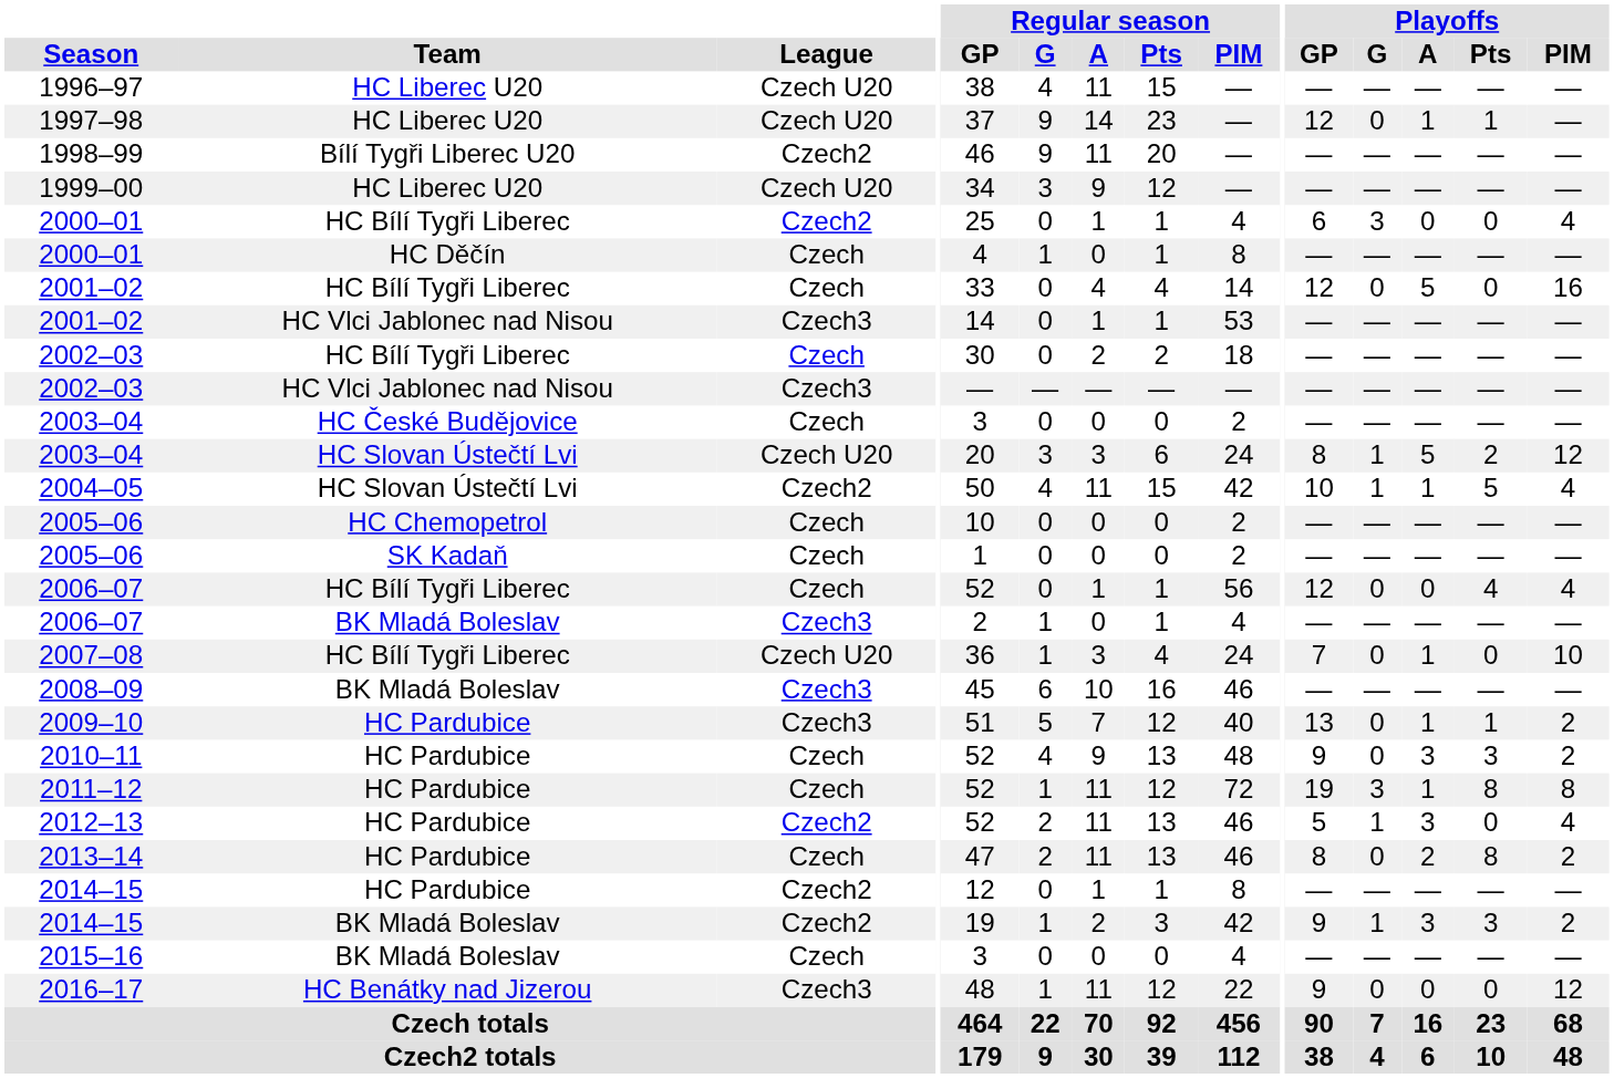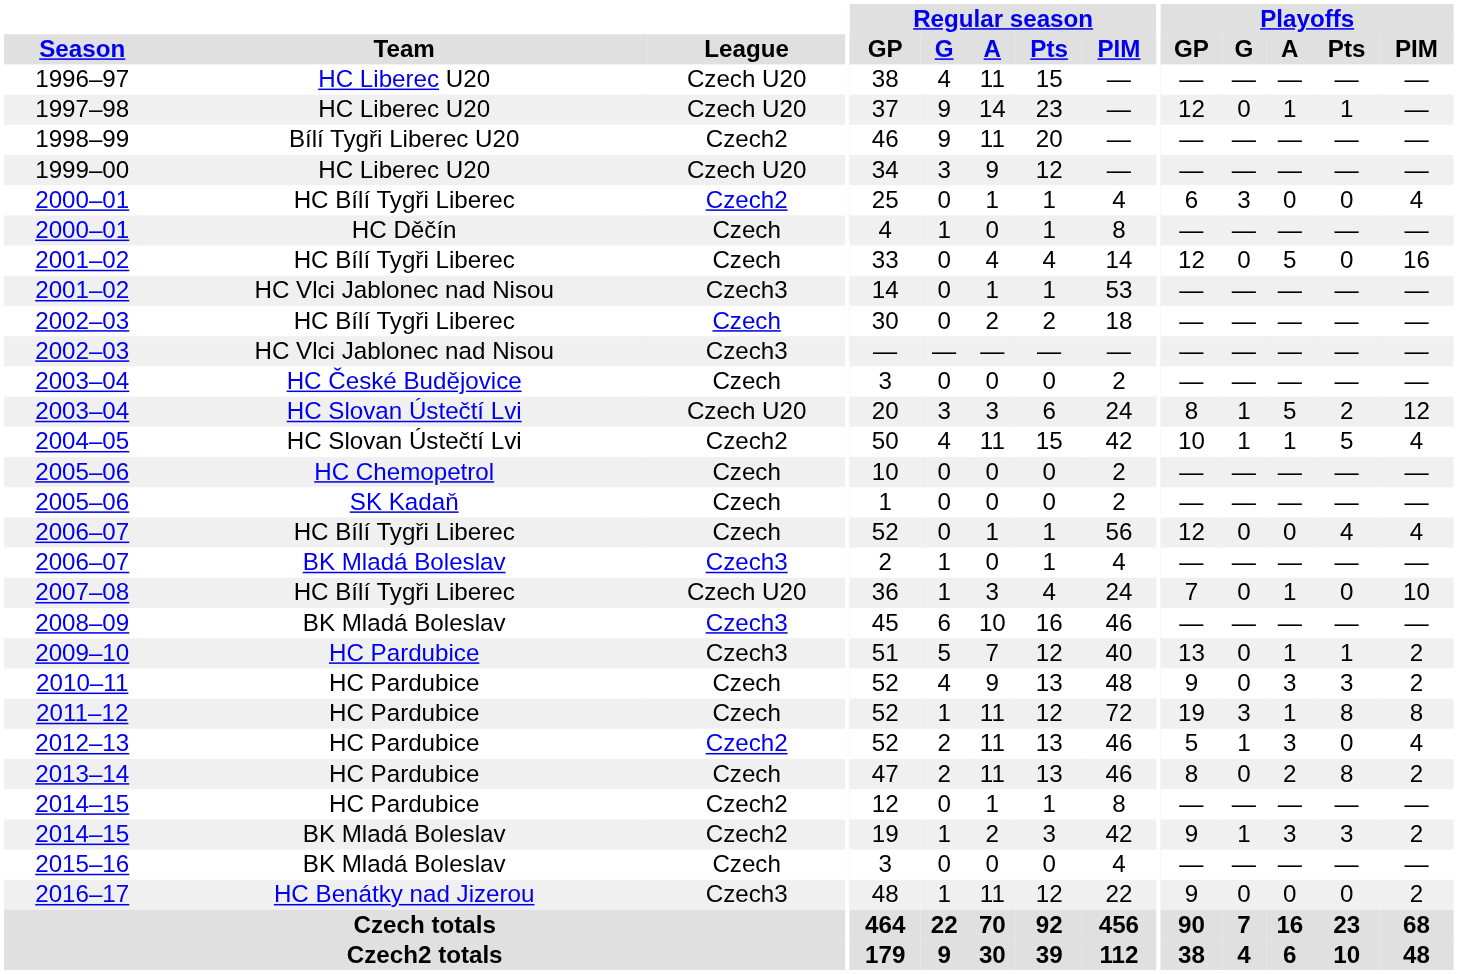2016–17 | Playoffs / PIM: 12 -> 2
